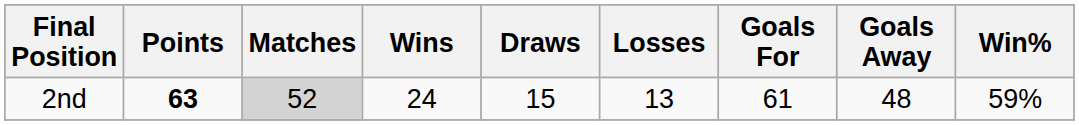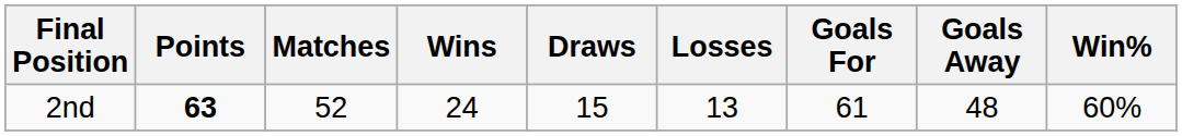2nd | Matches: lightgrey background -> no background
2nd | Win%: 59% -> 60%
